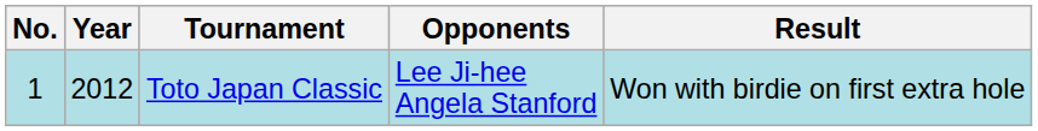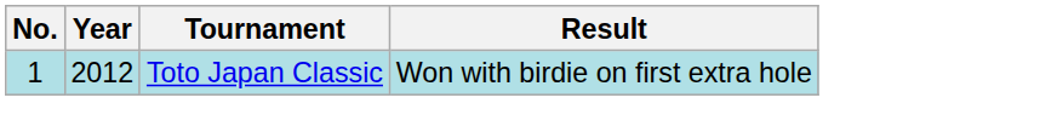- column: Opponents | Lee Ji-hee Angela Stanford
